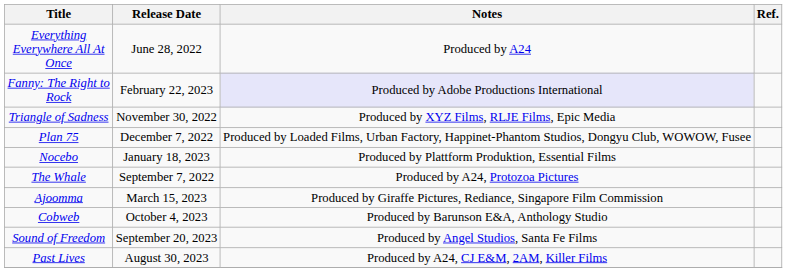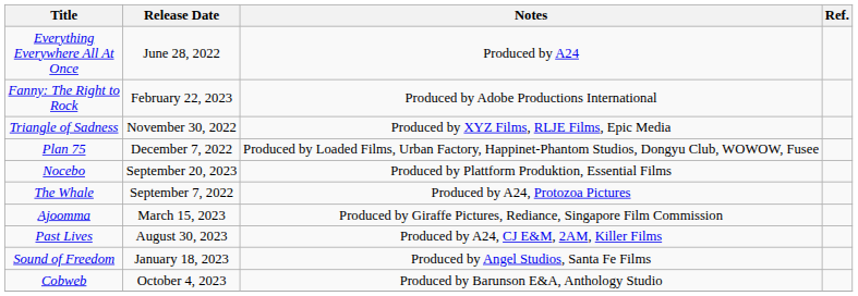Fanny: The Right to Rock | Notes: lavender background -> no background
Nocebo | Release Date: January 18, 2023 -> September 20, 2023
rows swapped: Past Lives <-> Cobweb
Sound of Freedom | Release Date: September 20, 2023 -> January 18, 2023
